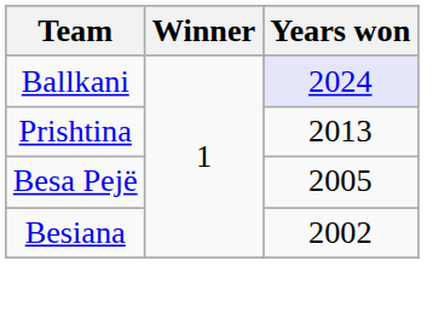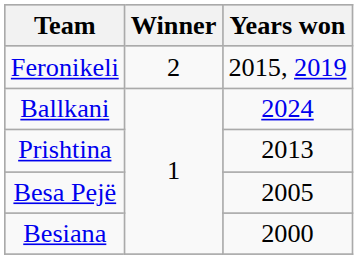+ row: Feronikeli | 2 | 2015, 2019
Ballkani | Years won: lavender background -> no background
Besiana | Years won: 2002 -> 2000
